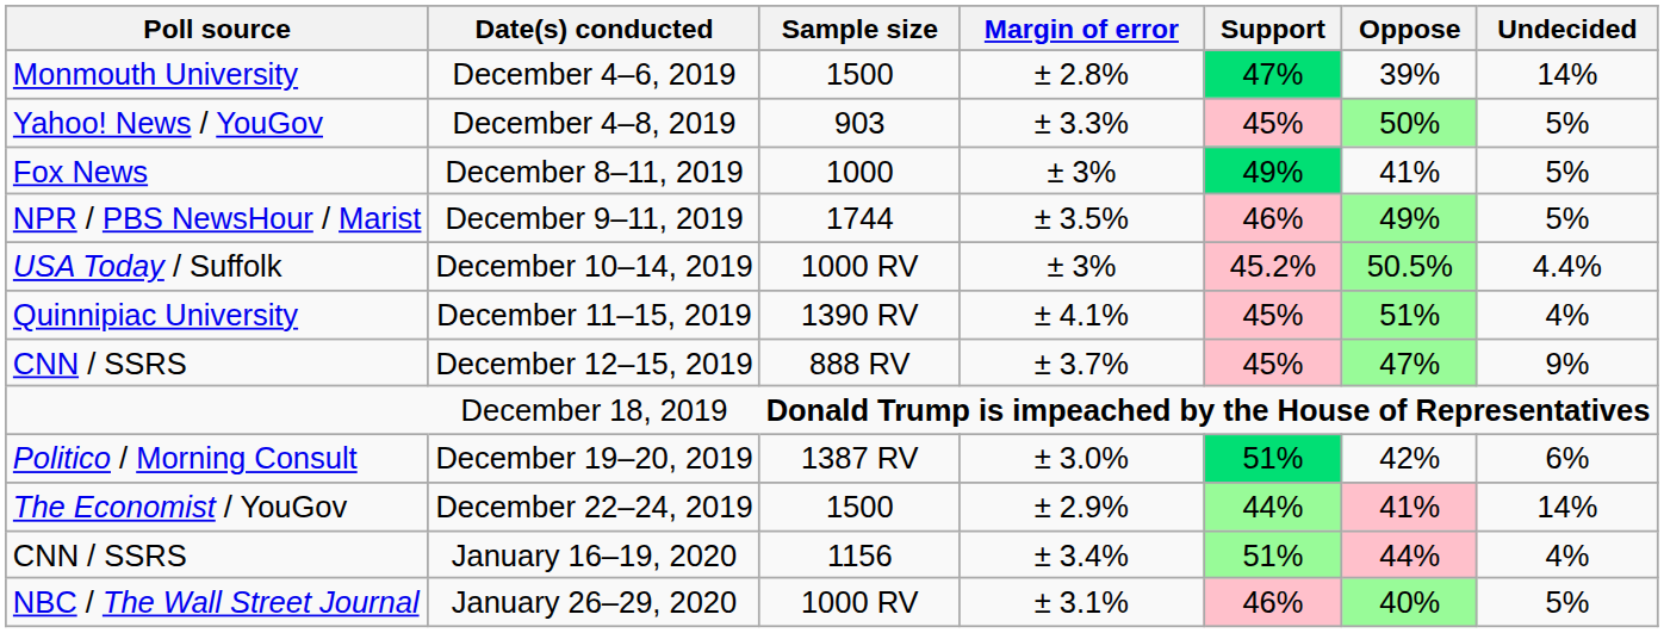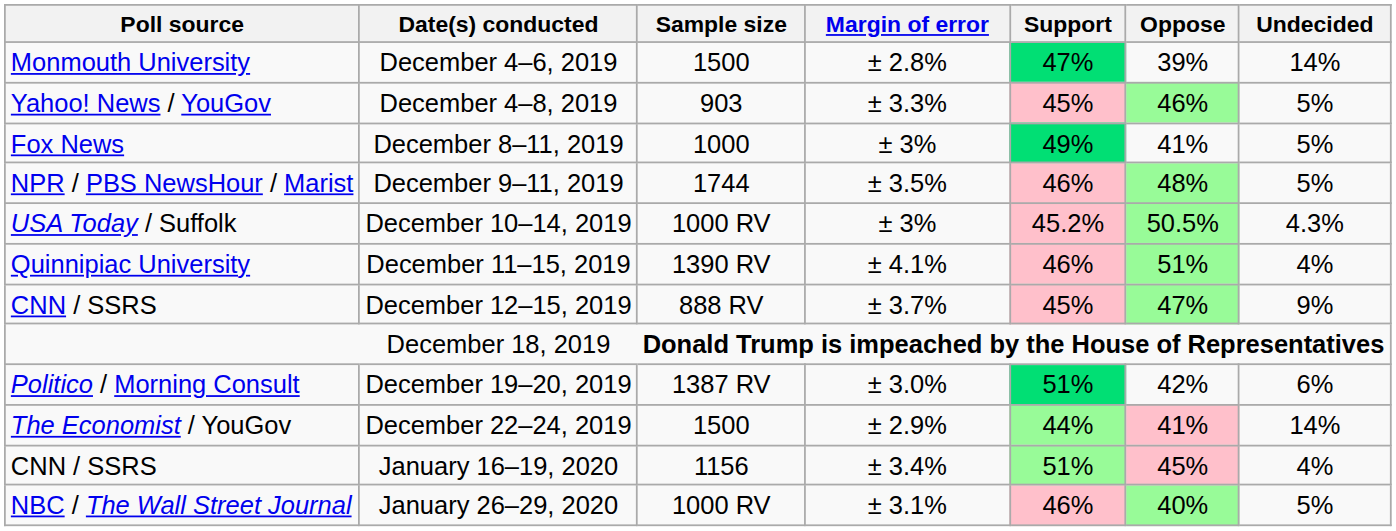December 4–8, 2019 | Oppose: 50% -> 46%
December 9–11, 2019 | Oppose: 49% -> 48%
December 10–14, 2019 | Undecided: 4.4% -> 4.3%
December 11–15, 2019 | Support: 45% -> 46%
January 16–19, 2020 | Oppose: 44% -> 45%
